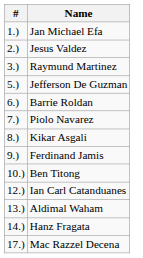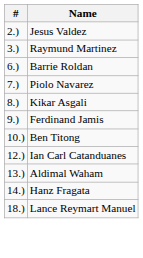- row: 1.) | Jan Michael Efa
- row: 5.) | Jefferson De Guzman
- row: 17.) | Mac Razzel Decena
+ row: 18.) | Lance Reymart Manuel
